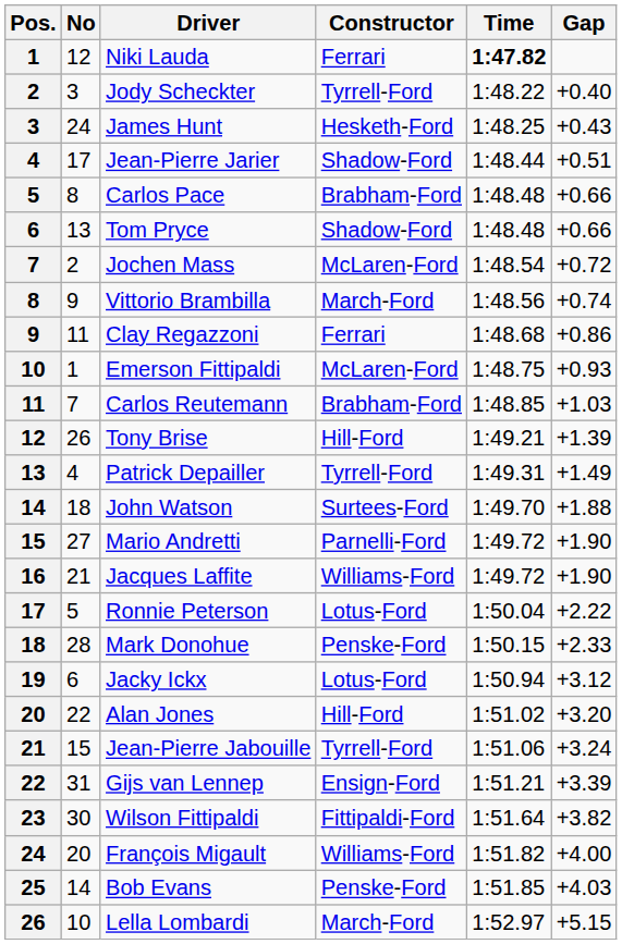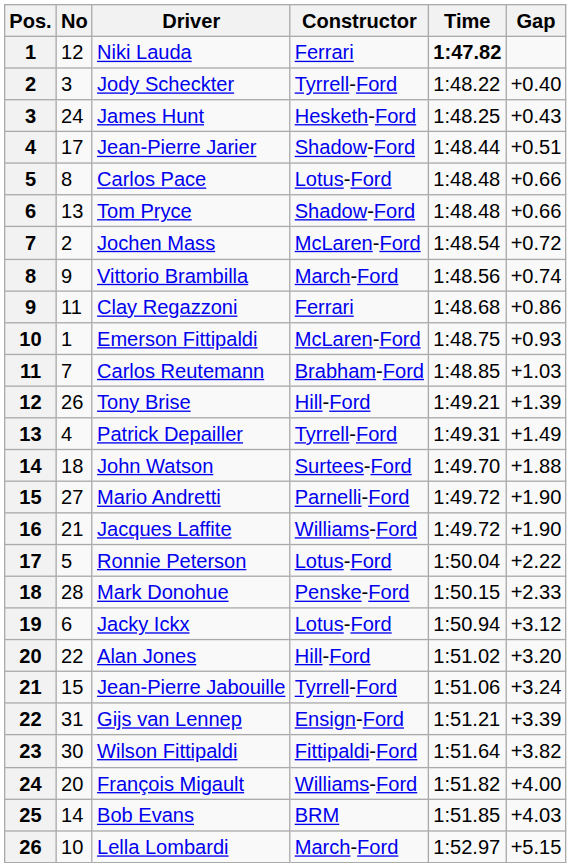Carlos Pace | Constructor: Brabham-Ford -> Lotus-Ford
Bob Evans | Constructor: Penske-Ford -> BRM
